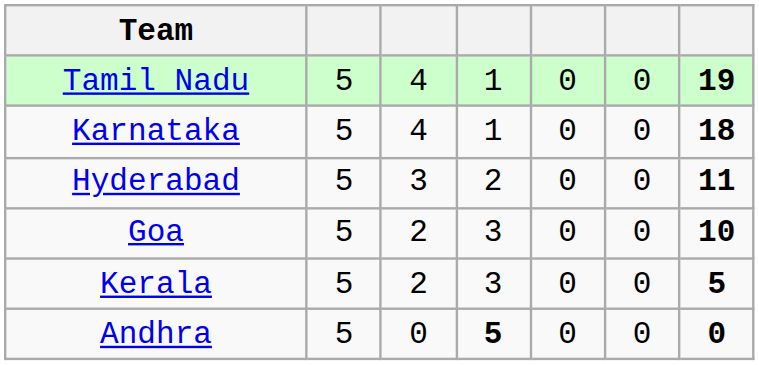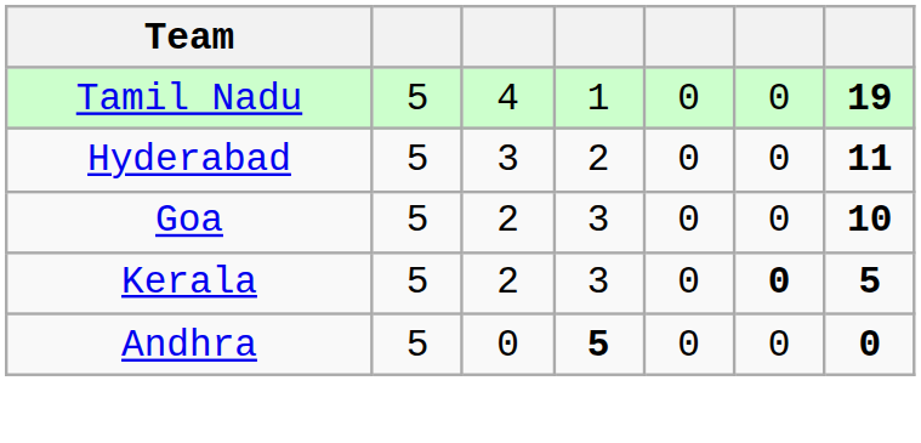- row: Karnataka | 5 | 4 | 1 | 0 | 0 | 18
Kerala | column 6: normal -> bold
